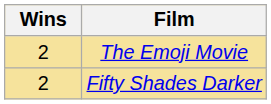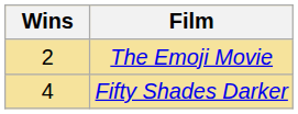Fifty Shades Darker | Wins: 2 -> 4
